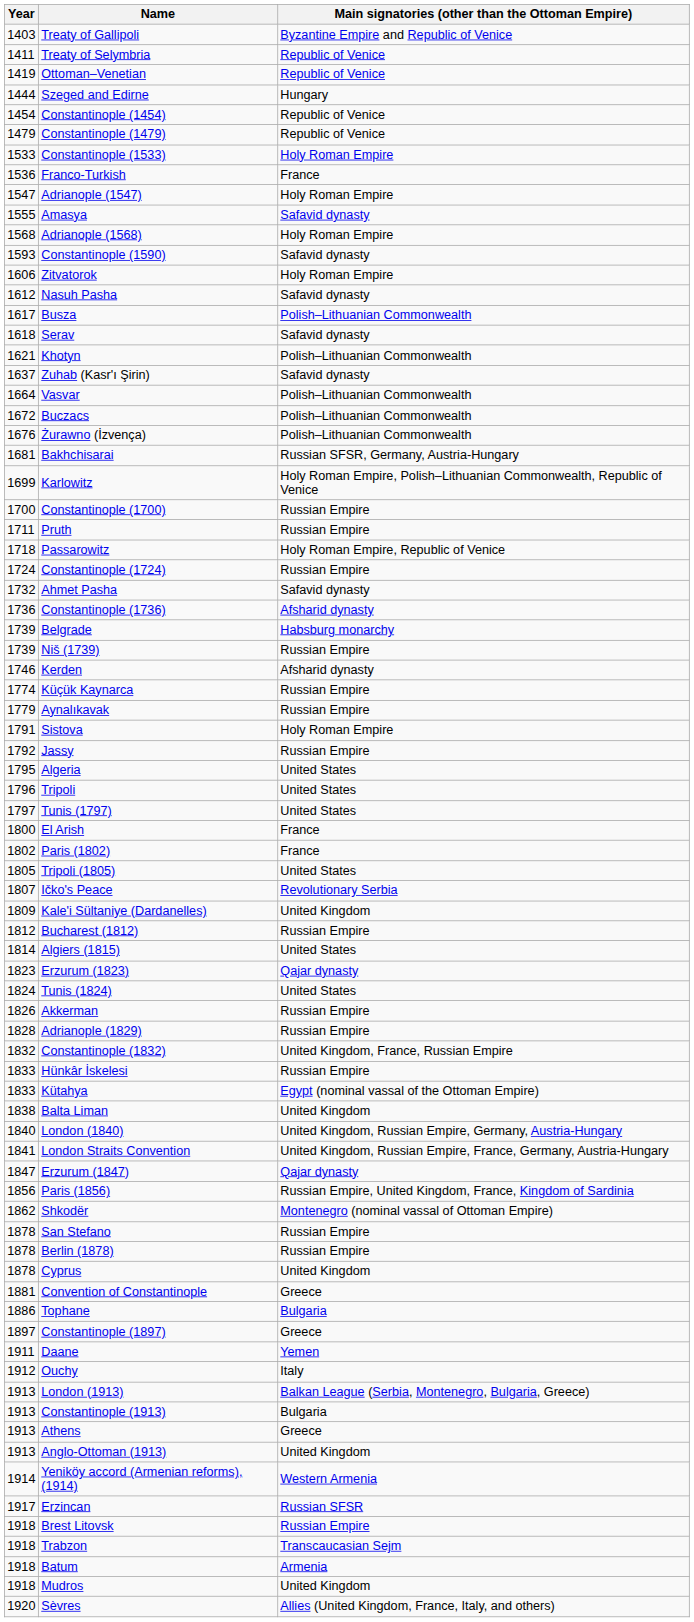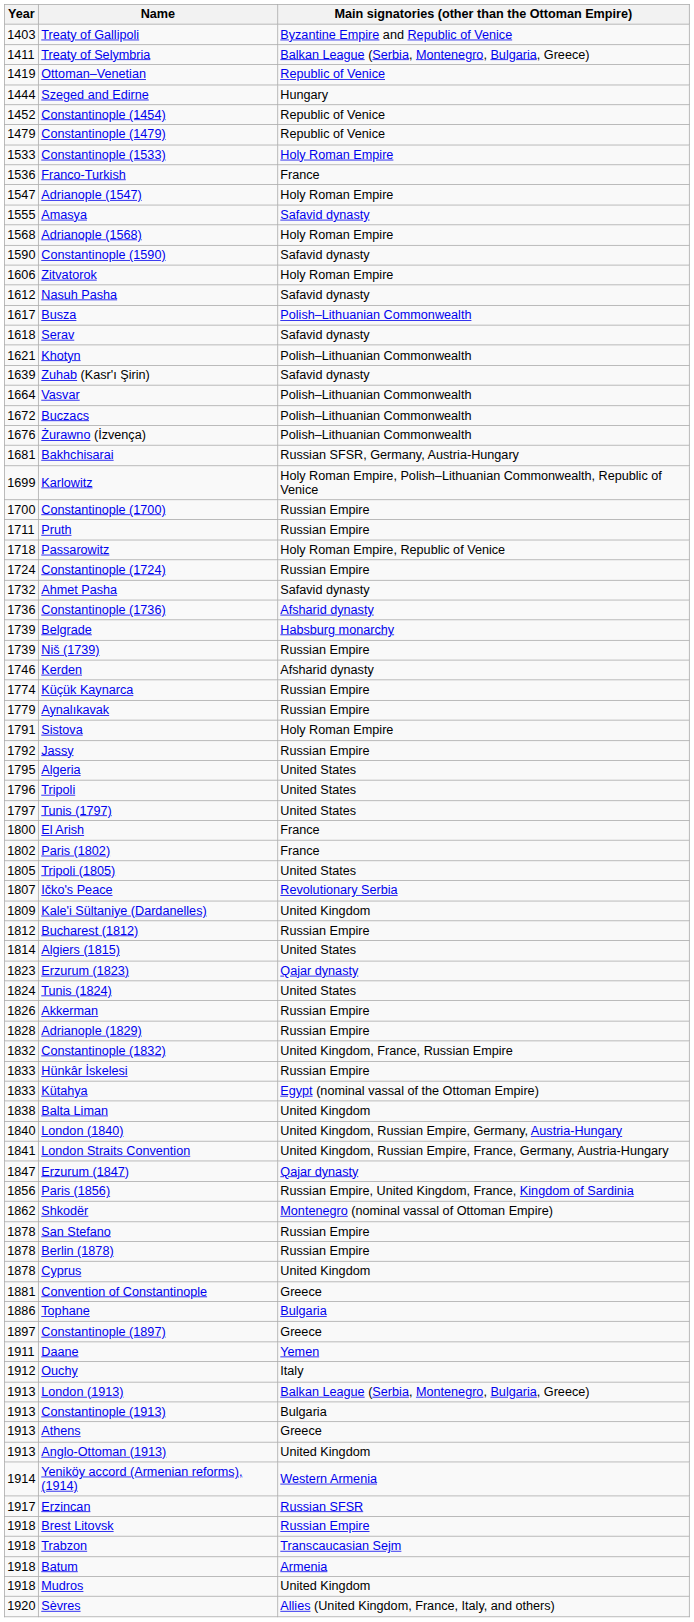Treaty of Selymbria | Main signatories (other than the Ottoman Empire): Republic of Venice -> Balkan League (Serbia, Montenegro, Bulgaria, Greece)
Constantinople (1454) | Year: 1454 -> 1452
Constantinople (1590) | Year: 1593 -> 1590
Zuhab (Kasr'ı Şirin) | Year: 1637 -> 1639
